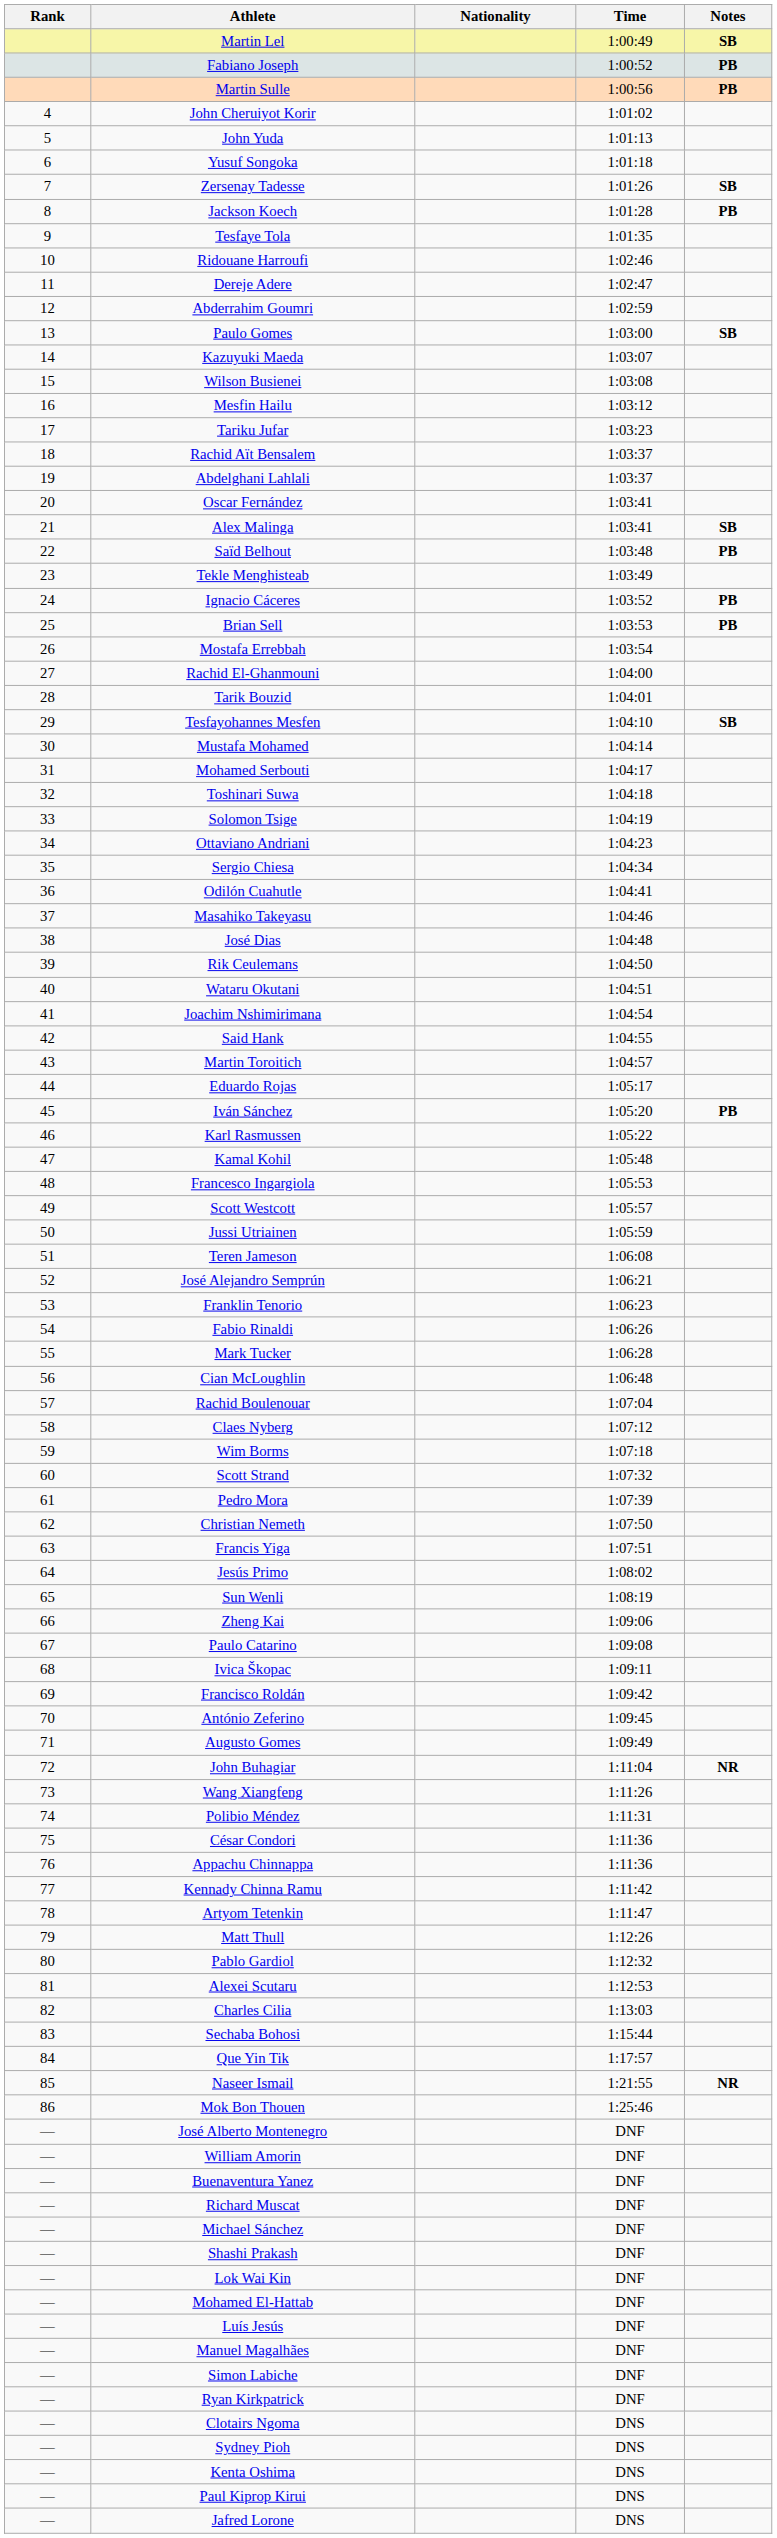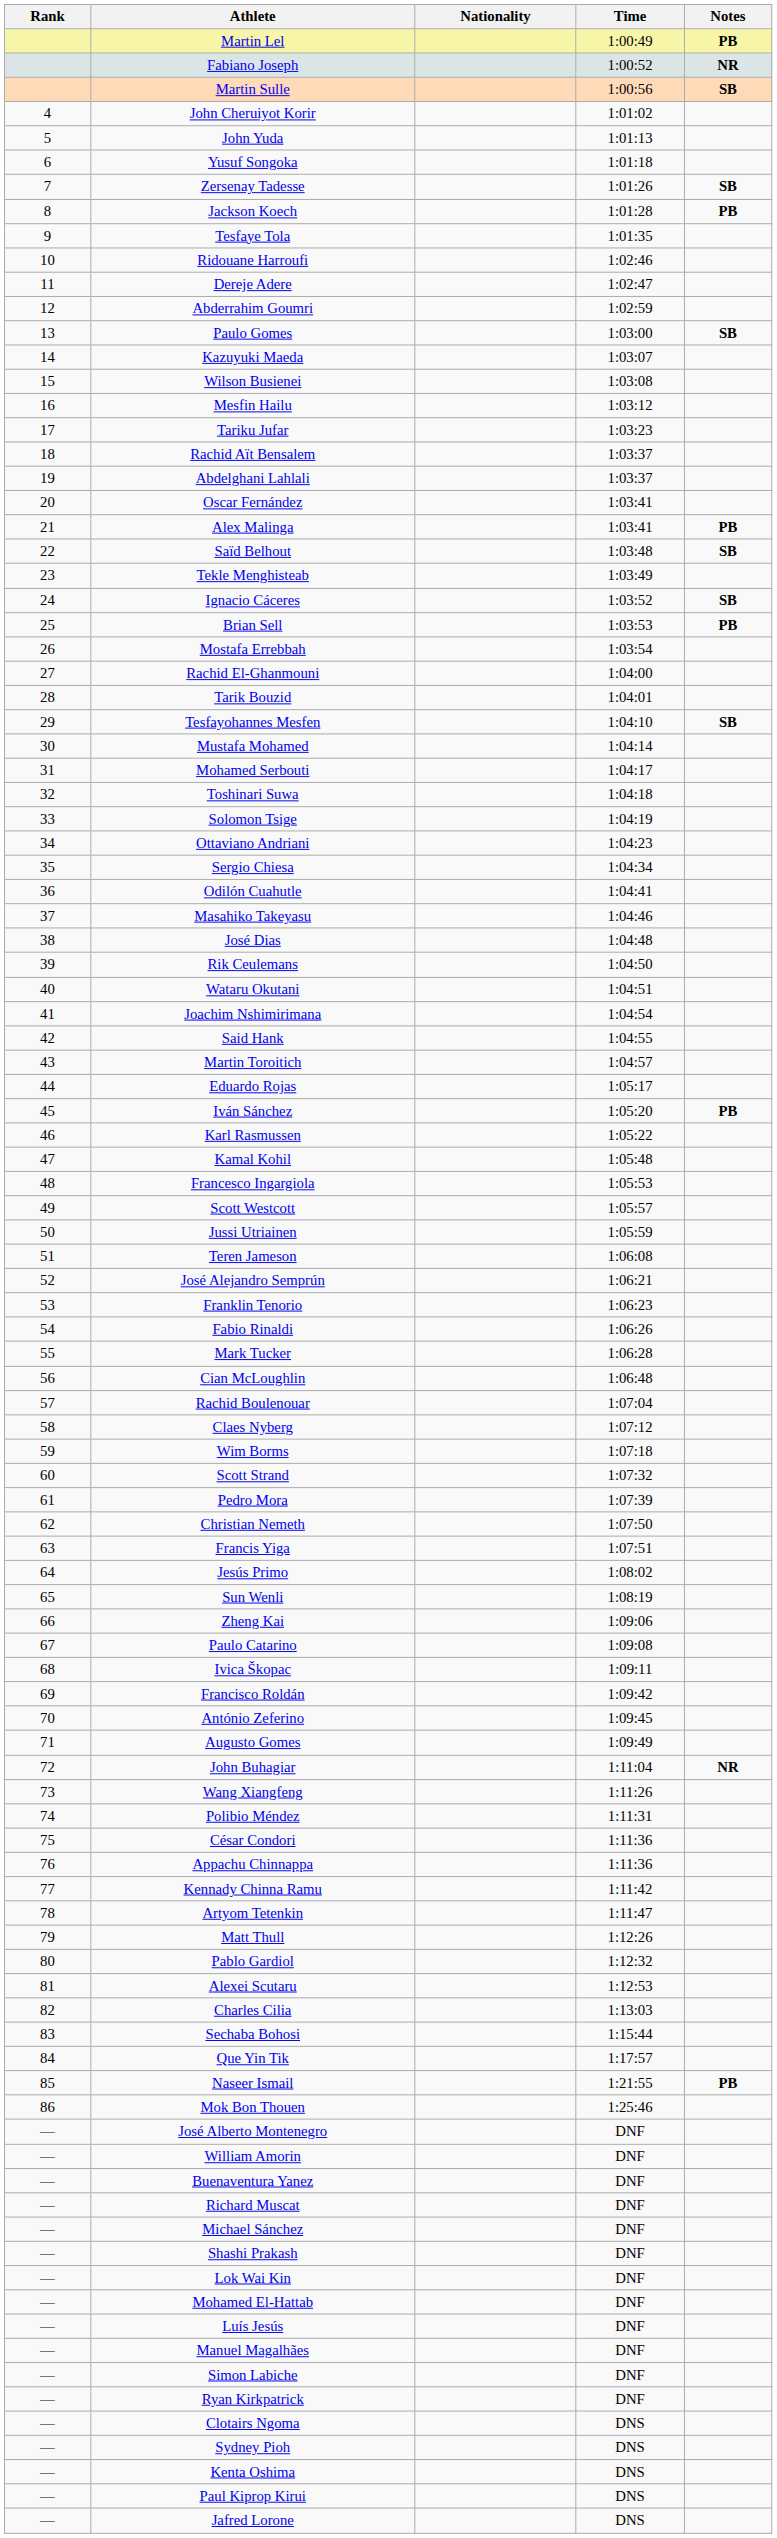Martin Lel | Notes: SB -> PB
Fabiano Joseph | Notes: PB -> NR
Martin Sulle | Notes: PB -> SB
Alex Malinga | Notes: SB -> PB
Saïd Belhout | Notes: PB -> SB
Ignacio Cáceres | Notes: PB -> SB
Naseer Ismail | Notes: NR -> PB
